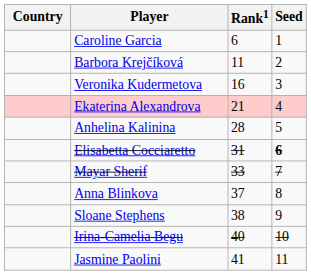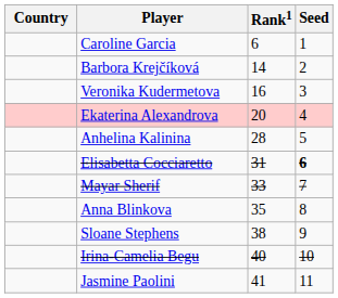Barbora Krejčíková | Rank1: 11 -> 14
Ekaterina Alexandrova | Rank1: 21 -> 20
Anna Blinkova | Rank1: 37 -> 35
